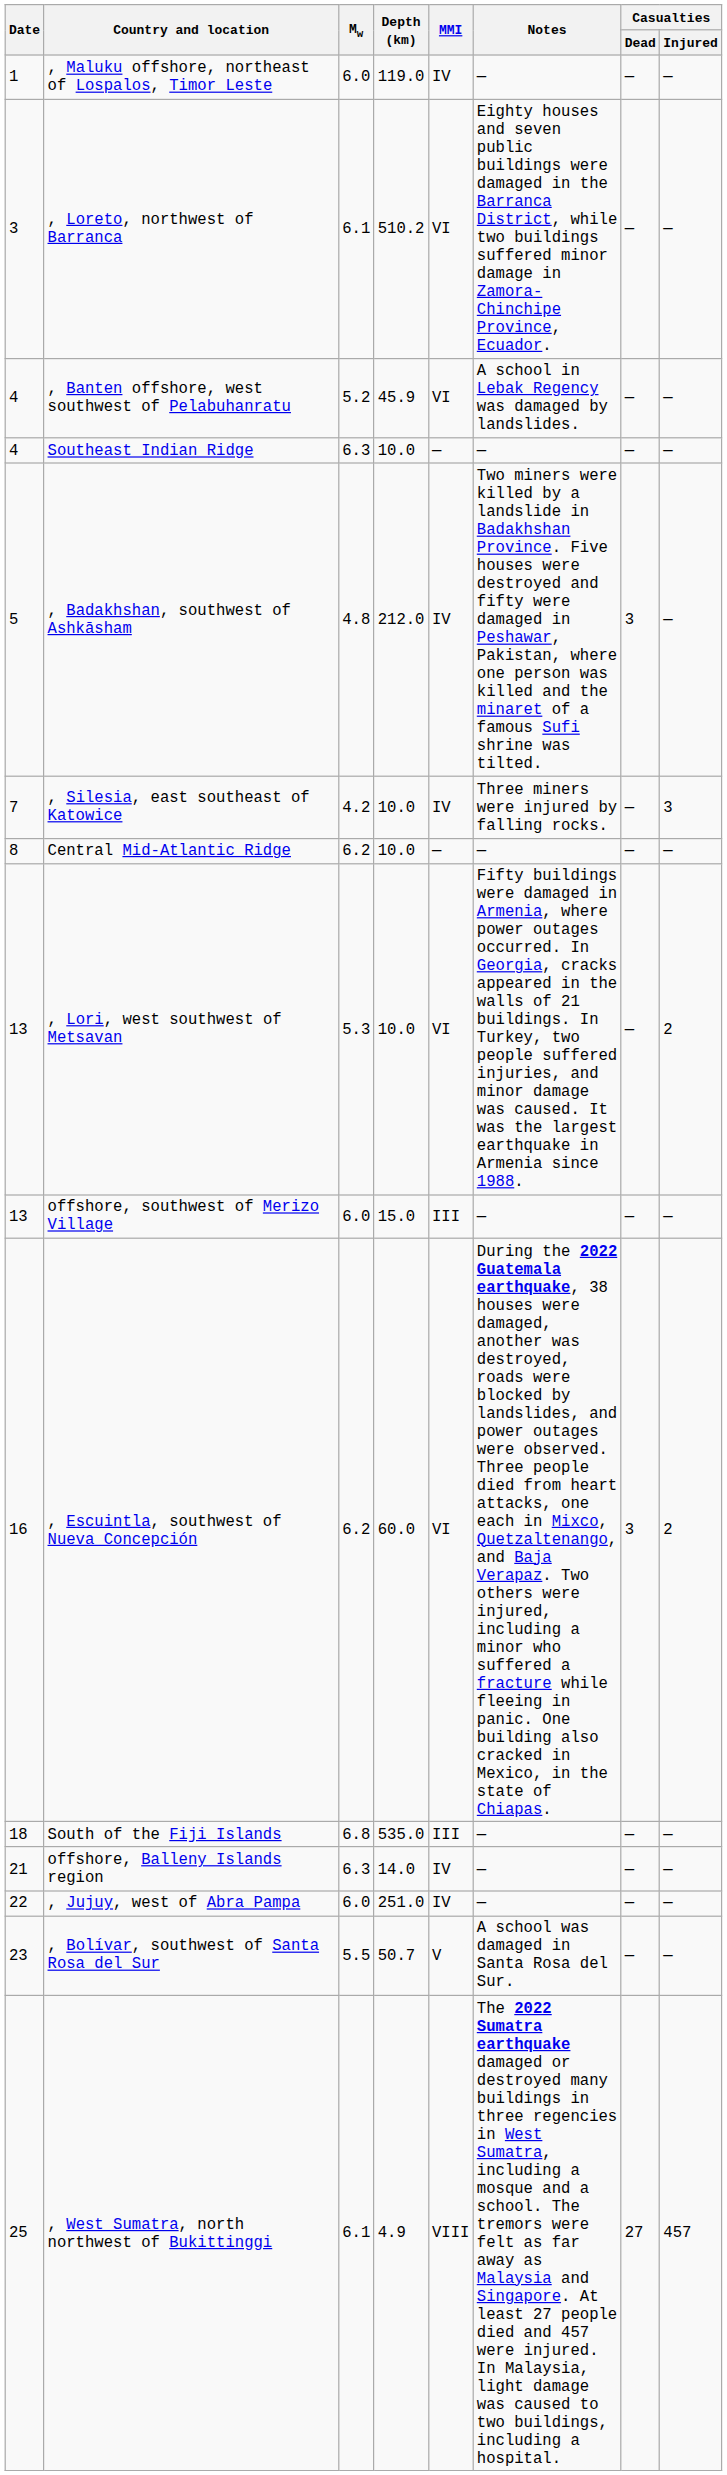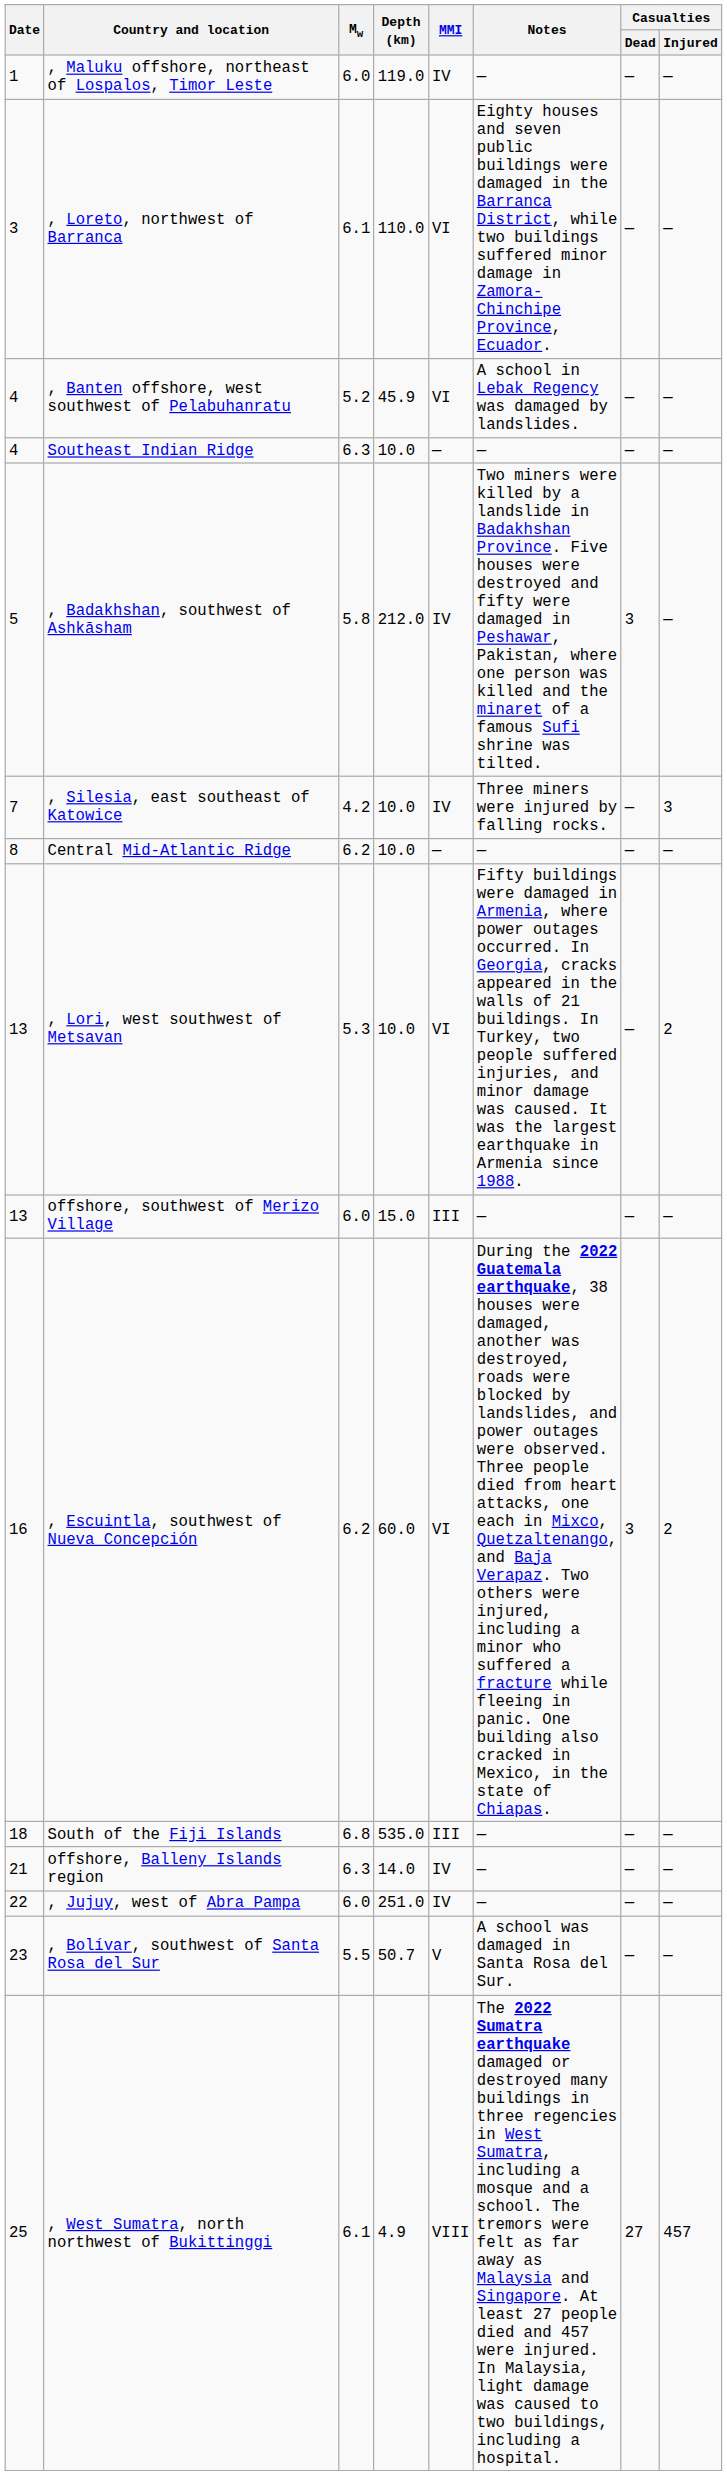, Loreto, northwest of Barranca | Depth (km): 510.2 -> 110.0
, Badakhshan, southwest of Ashkāsham | Mw: 4.8 -> 5.8
